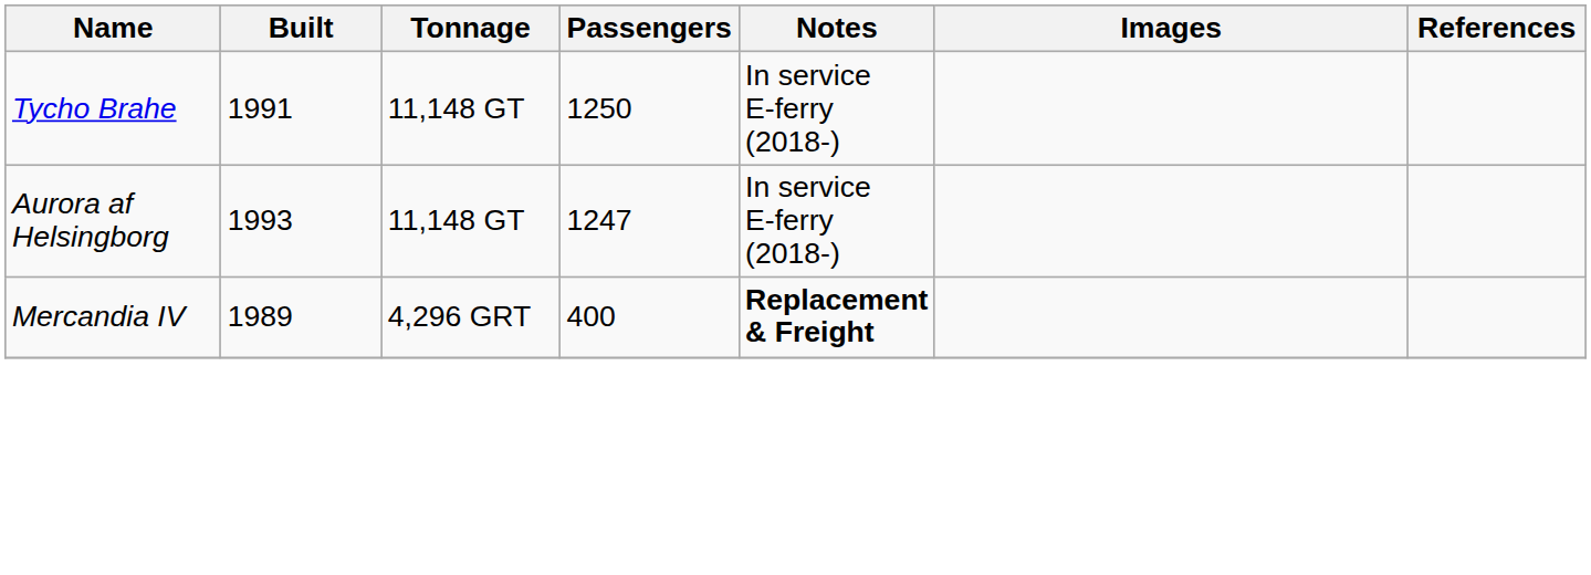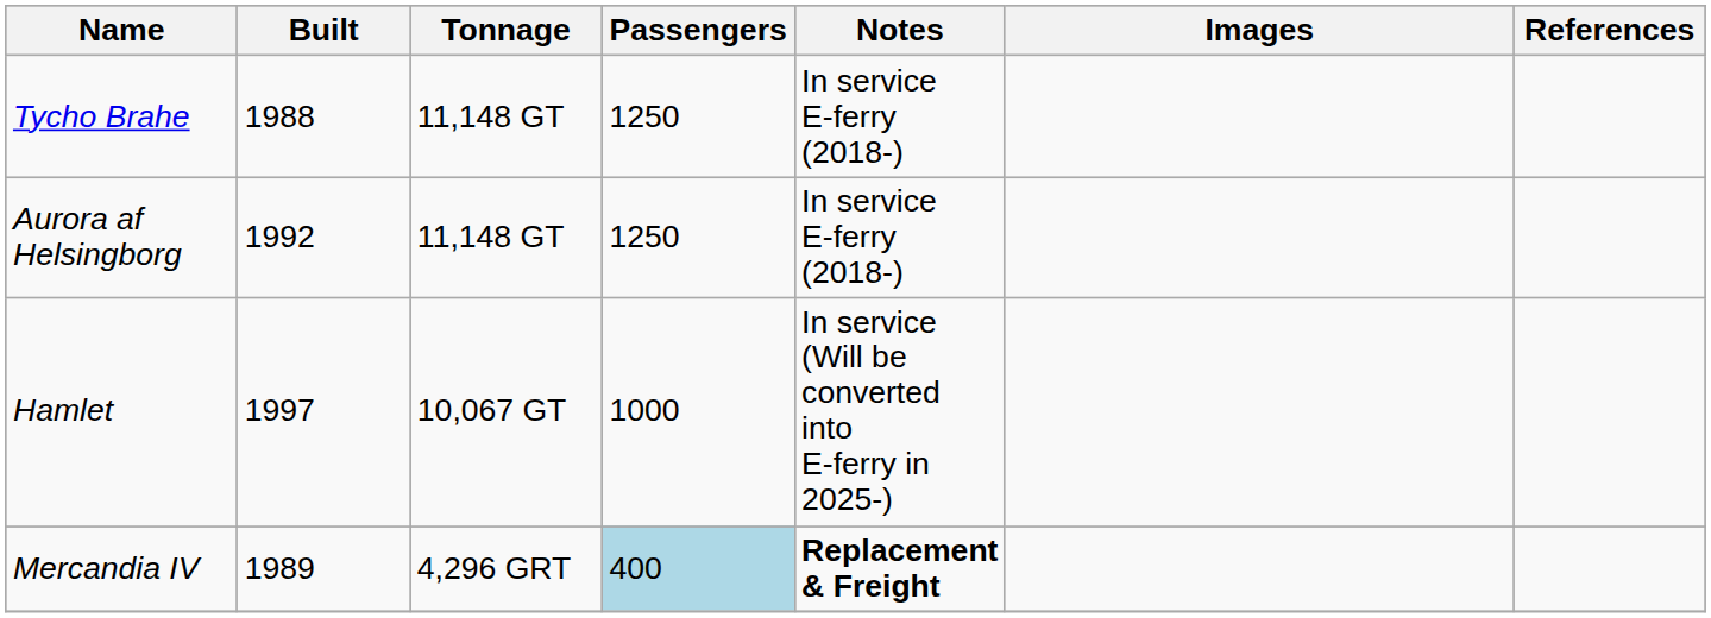Tycho Brahe | Built: 1991 -> 1988
Aurora af Helsingborg | Built: 1993 -> 1992
Aurora af Helsingborg | Passengers: 1247 -> 1250
+ row: Hamlet | 1997 | 10,067 GT | 1000 | In service (Will be converted into E-ferry in 2025-)
Mercandia IV | Passengers: no background -> lightblue background
